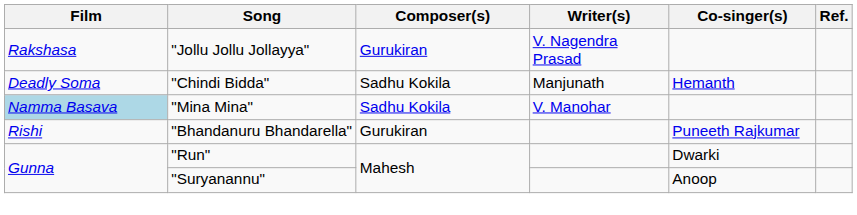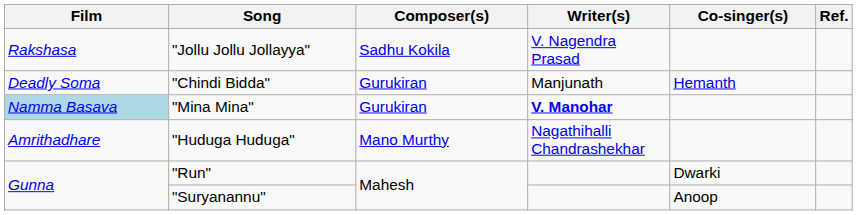"Jollu Jollu Jollayya" | Composer(s): Gurukiran -> Sadhu Kokila
"Chindi Bidda" | Composer(s): Sadhu Kokila -> Gurukiran
"Mina Mina" | Composer(s): Sadhu Kokila -> Gurukiran
"Mina Mina" | Writer(s): normal -> bold
+ row: Amrithadhare | "Huduga Huduga" | Mano Murthy | Nagathihalli Chandrashekhar
- row: Rishi | "Bhandanuru Bhandarella" | Gurukiran | Puneeth Rajkumar
